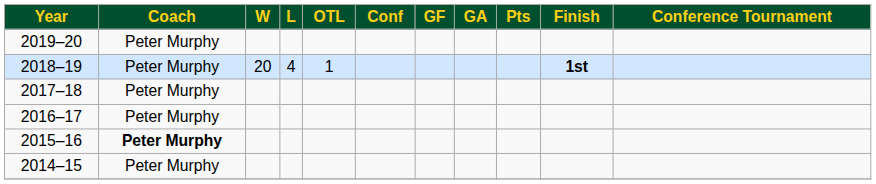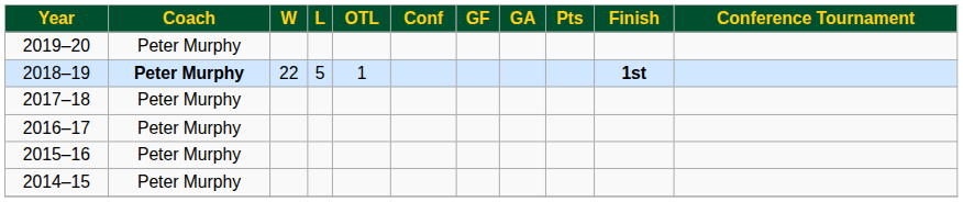2018–19 | Coach: normal -> bold
2018–19 | W: 20 -> 22
2018–19 | L: 4 -> 5
2015–16 | Coach: bold -> normal
